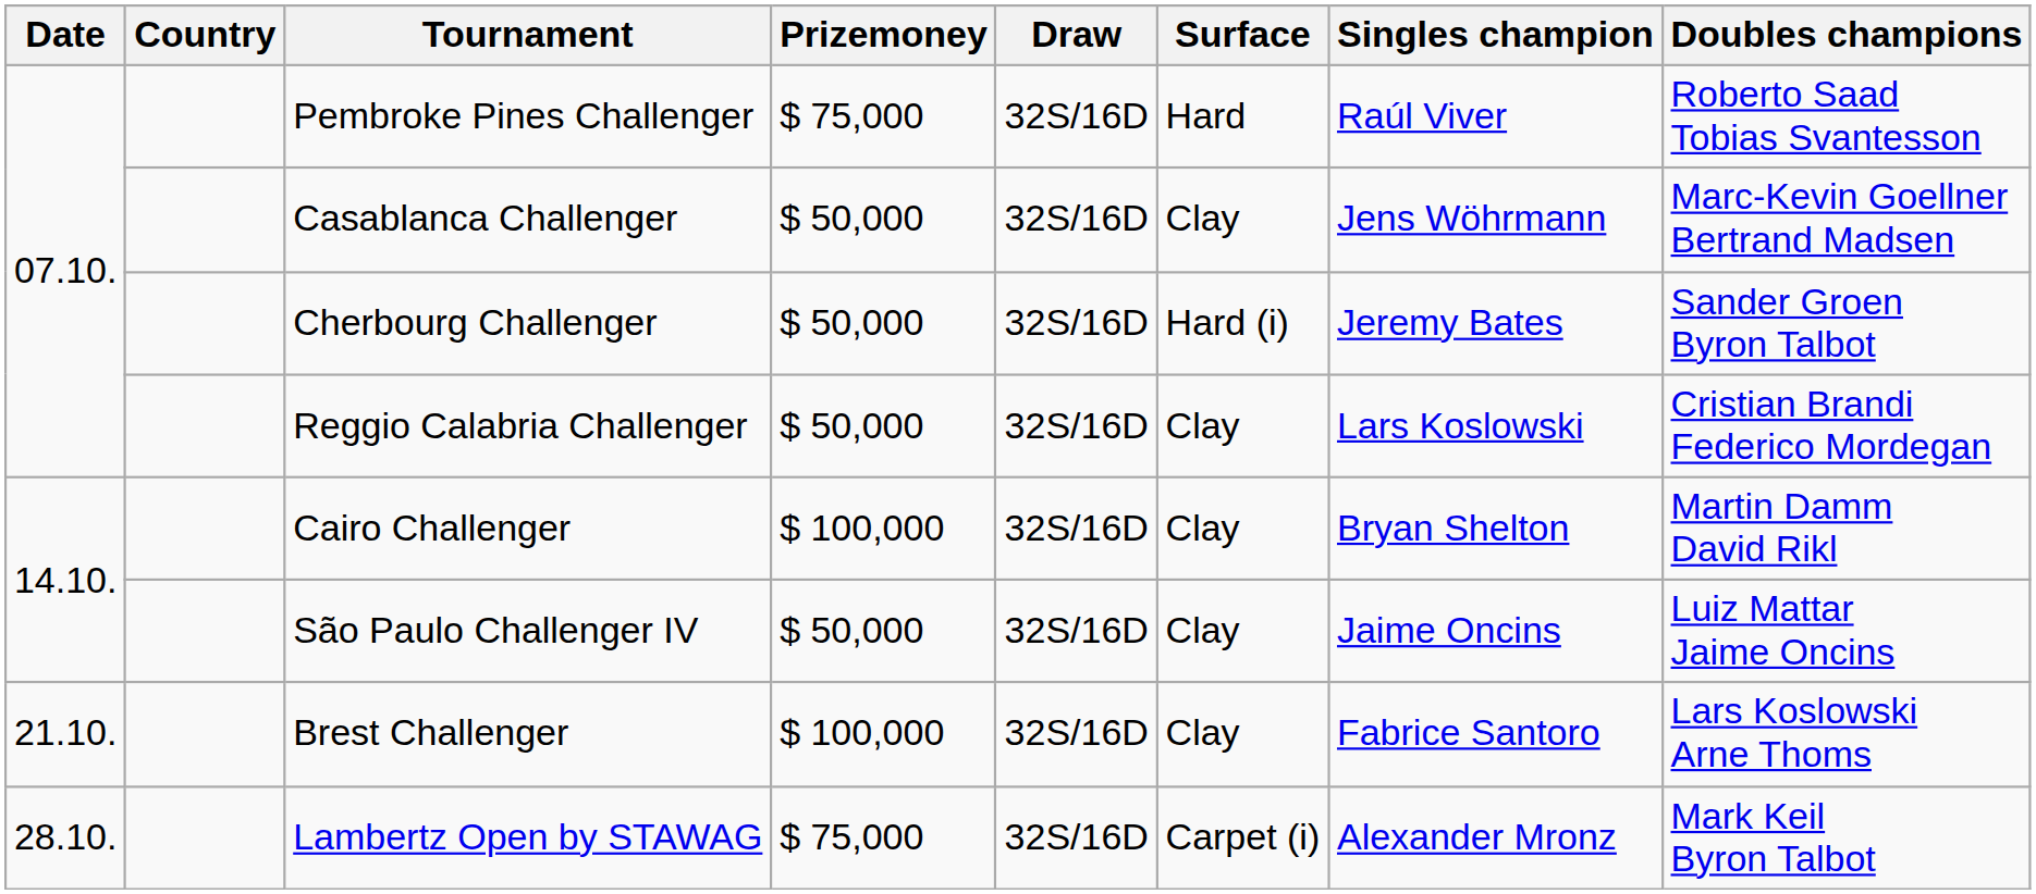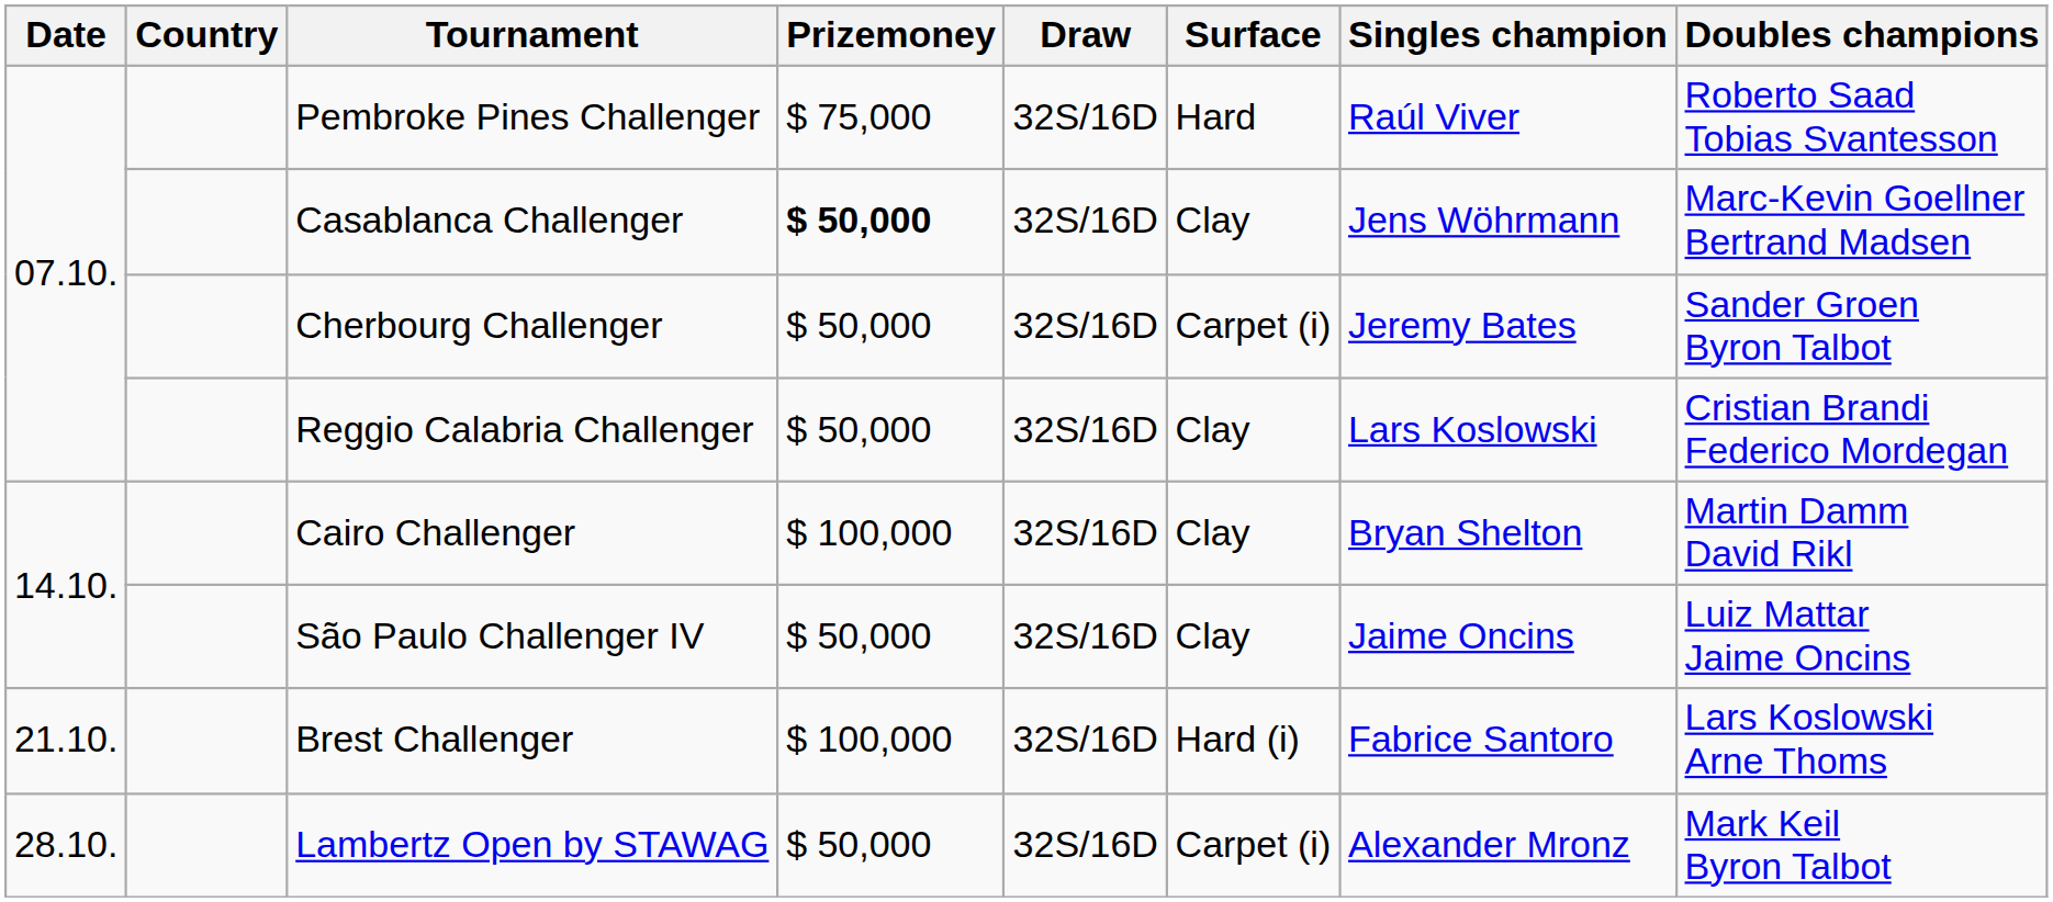Casablanca Challenger | Prizemoney: normal -> bold
Cherbourg Challenger | Surface: Hard (i) -> Carpet (i)
Brest Challenger | Surface: Clay -> Hard (i)
Lambertz Open by STAWAG | Prizemoney: $ 75,000 -> $ 50,000
